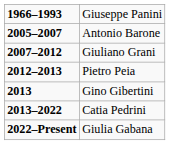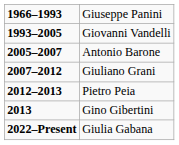+ row: 1993–2005 | Giovanni Vandelli
- row: 2013–2022 | Catia Pedrini
